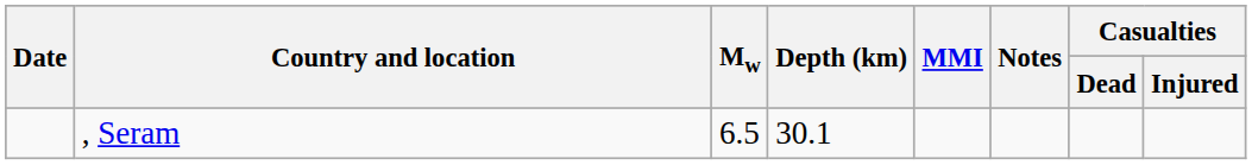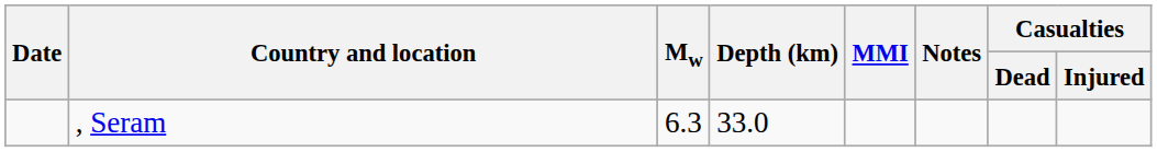, Seram | Mw: 6.5 -> 6.3
, Seram | Depth (km): 30.1 -> 33.0
